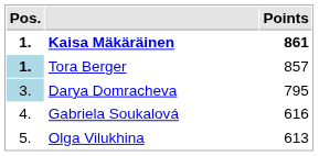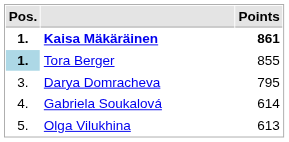Tora Berger | Points: 857 -> 855
Darya Domracheva | Pos.: lightblue background -> no background
Gabriela Soukalová | Points: 616 -> 614
